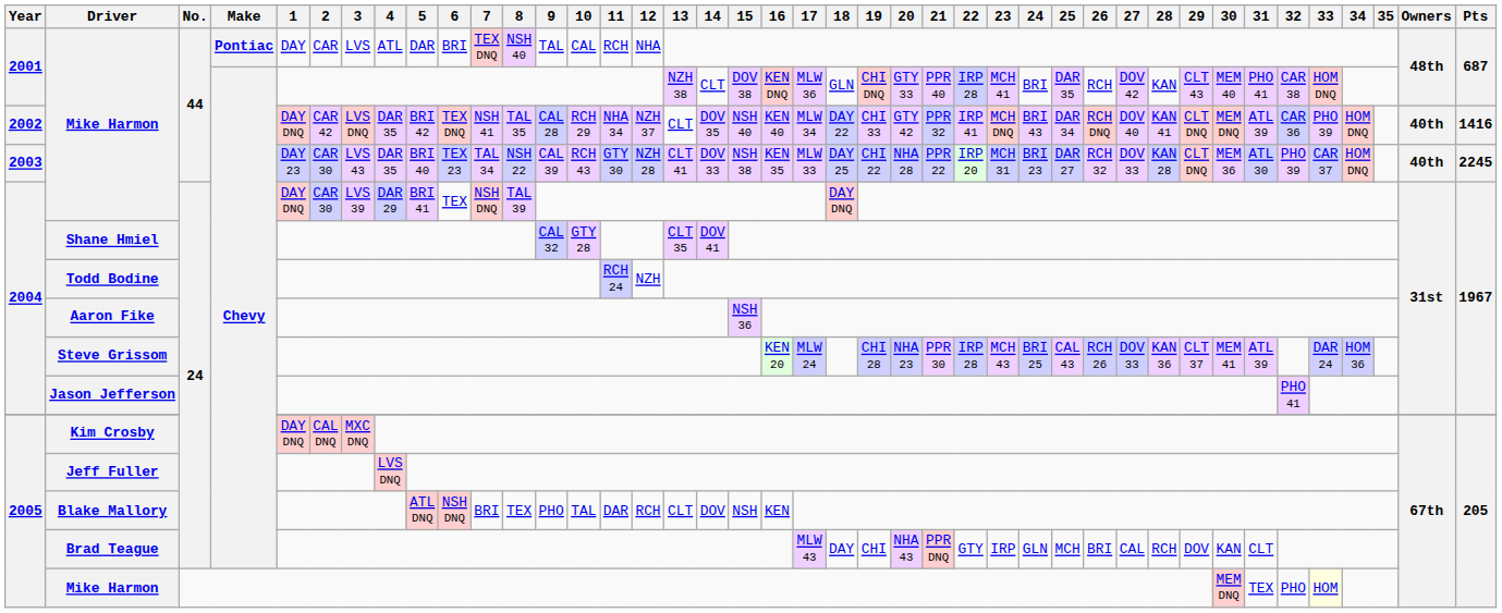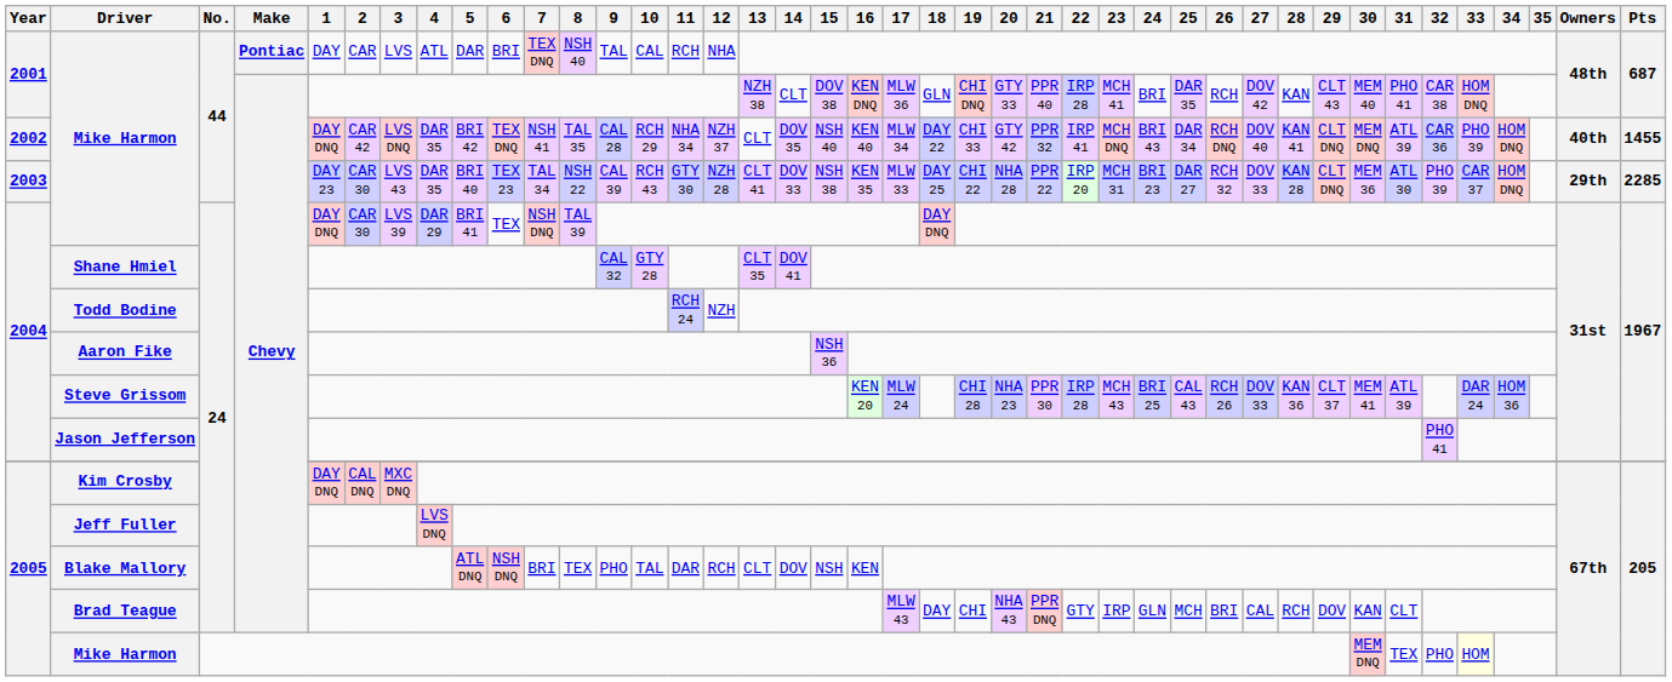2002 / Mike Harmon | Pts: 1416 -> 1455
2003 / Mike Harmon | Owners: 40th -> 29th
2003 / Mike Harmon | Pts: 2245 -> 2285
